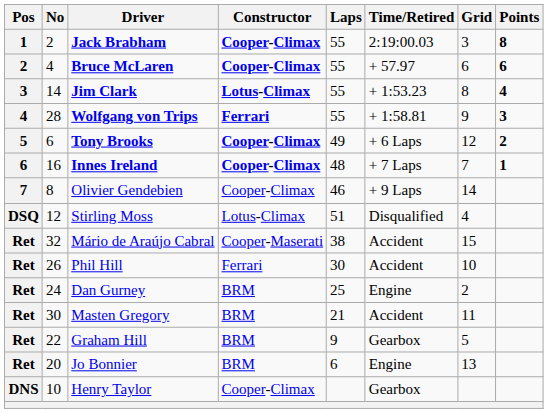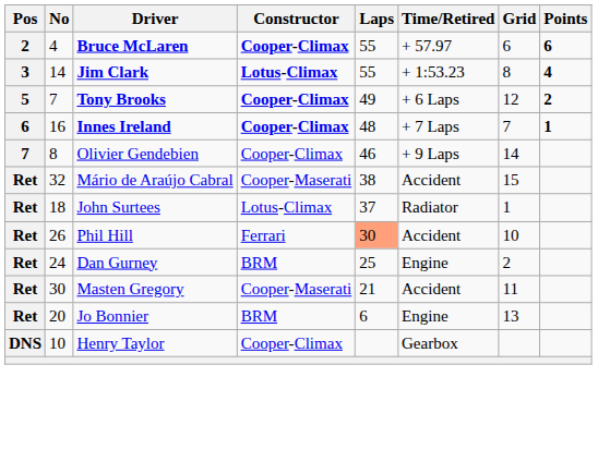- row: 1 | 2 | Jack Brabham | Cooper-Climax | 55 | 2:19:00.03 | 3 | 8
- row: 4 | 28 | Wolfgang von Trips | Ferrari | 55 | + 1:58.81 | 9 | 3
Tony Brooks | No: 6 -> 7
- row: DSQ | 12 | Stirling Moss | Lotus-Climax | 51 | Disqualified | 4
+ row: Ret | 18 | John Surtees | Lotus-Climax | 37 | Radiator | 1
Phil Hill | Laps: no background -> lightsalmon background
Masten Gregory | Constructor: BRM -> Cooper-Maserati
- row: Ret | 22 | Graham Hill | BRM | 9 | Gearbox | 5
